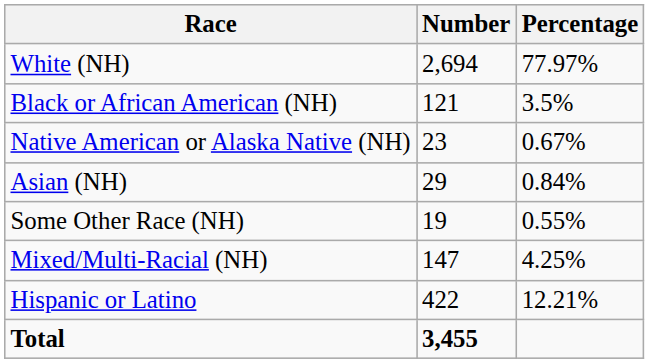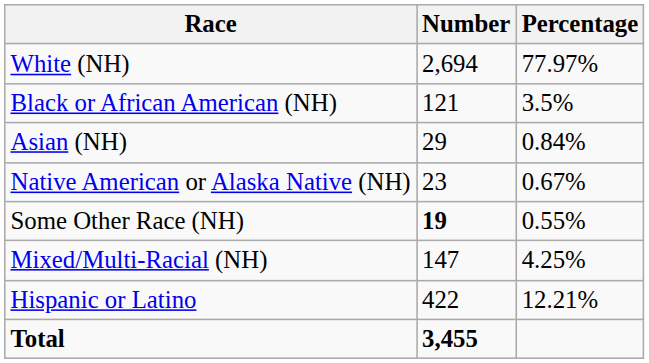rows swapped: Native American or Alaska Native (NH) <-> Asian (NH)
Some Other Race (NH) | Number: normal -> bold
